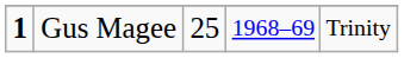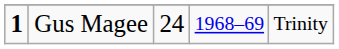Gus Magee | column 3: 25 -> 24
